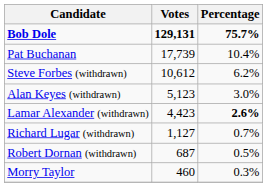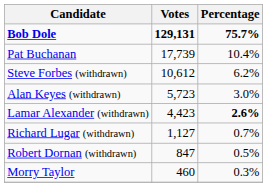Alan Keyes (withdrawn) | Votes: 5,123 -> 5,723
Robert Dornan (withdrawn) | Votes: 687 -> 847
